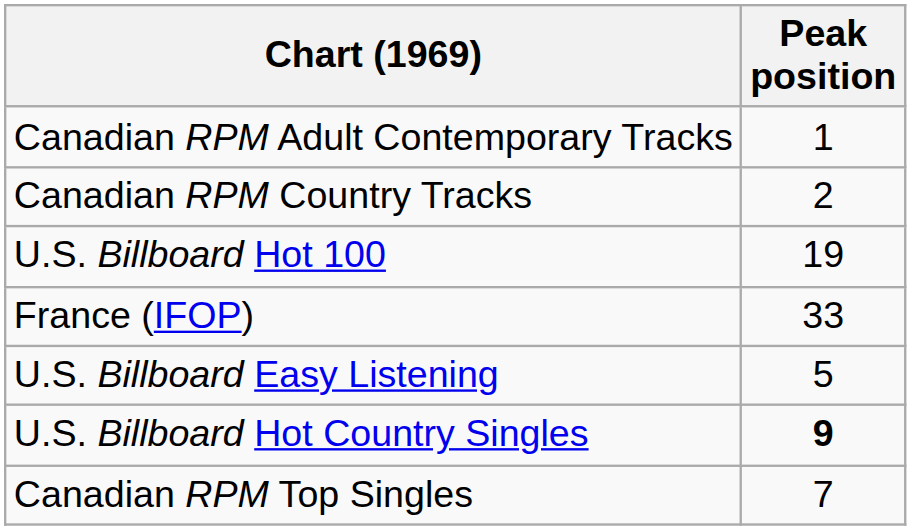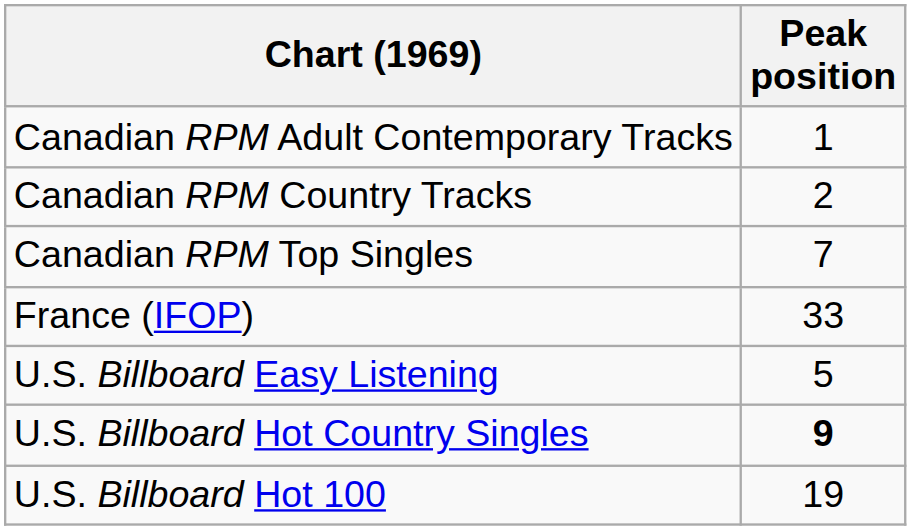rows swapped: Canadian RPM Top Singles <-> U.S. Billboard Hot 100
